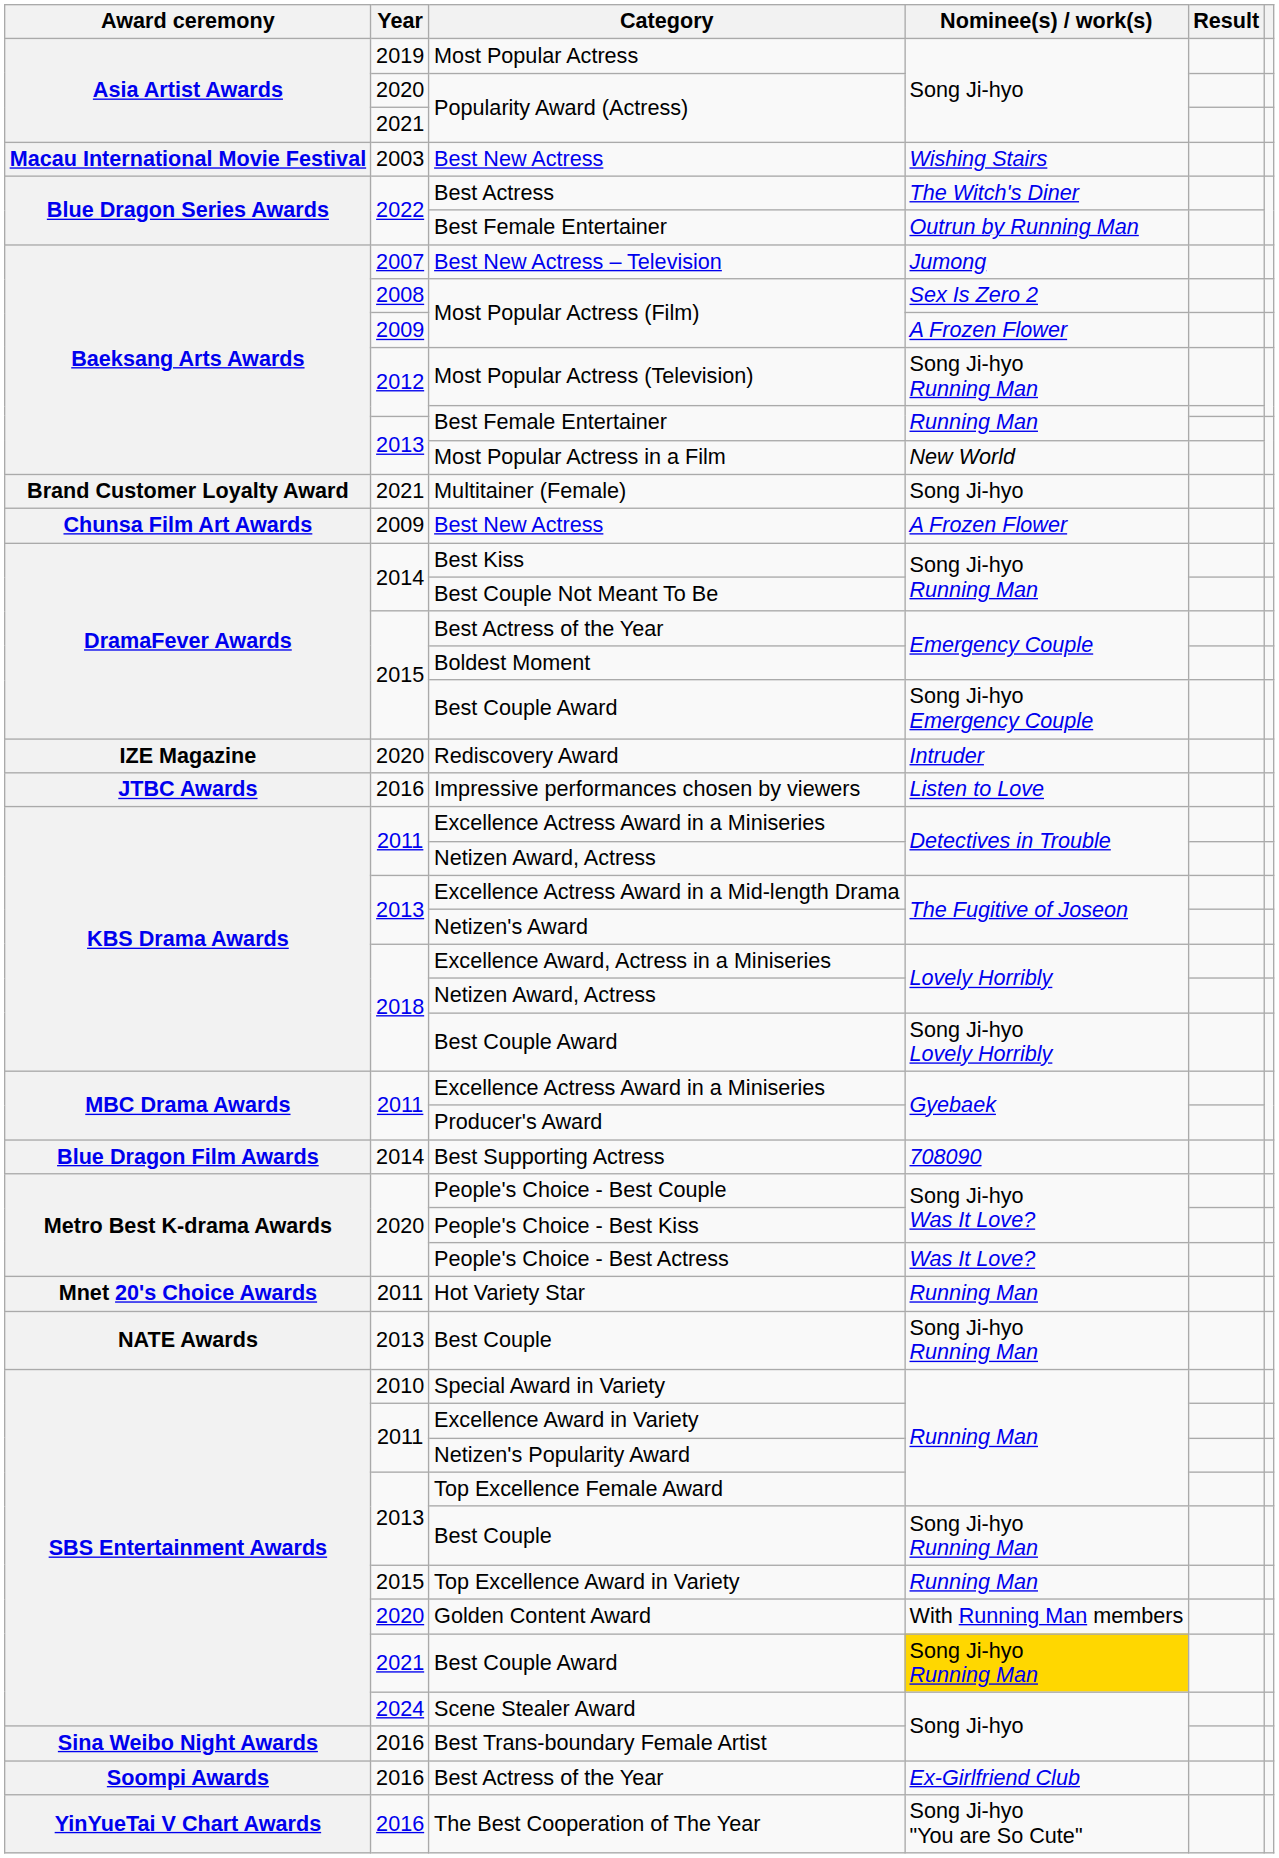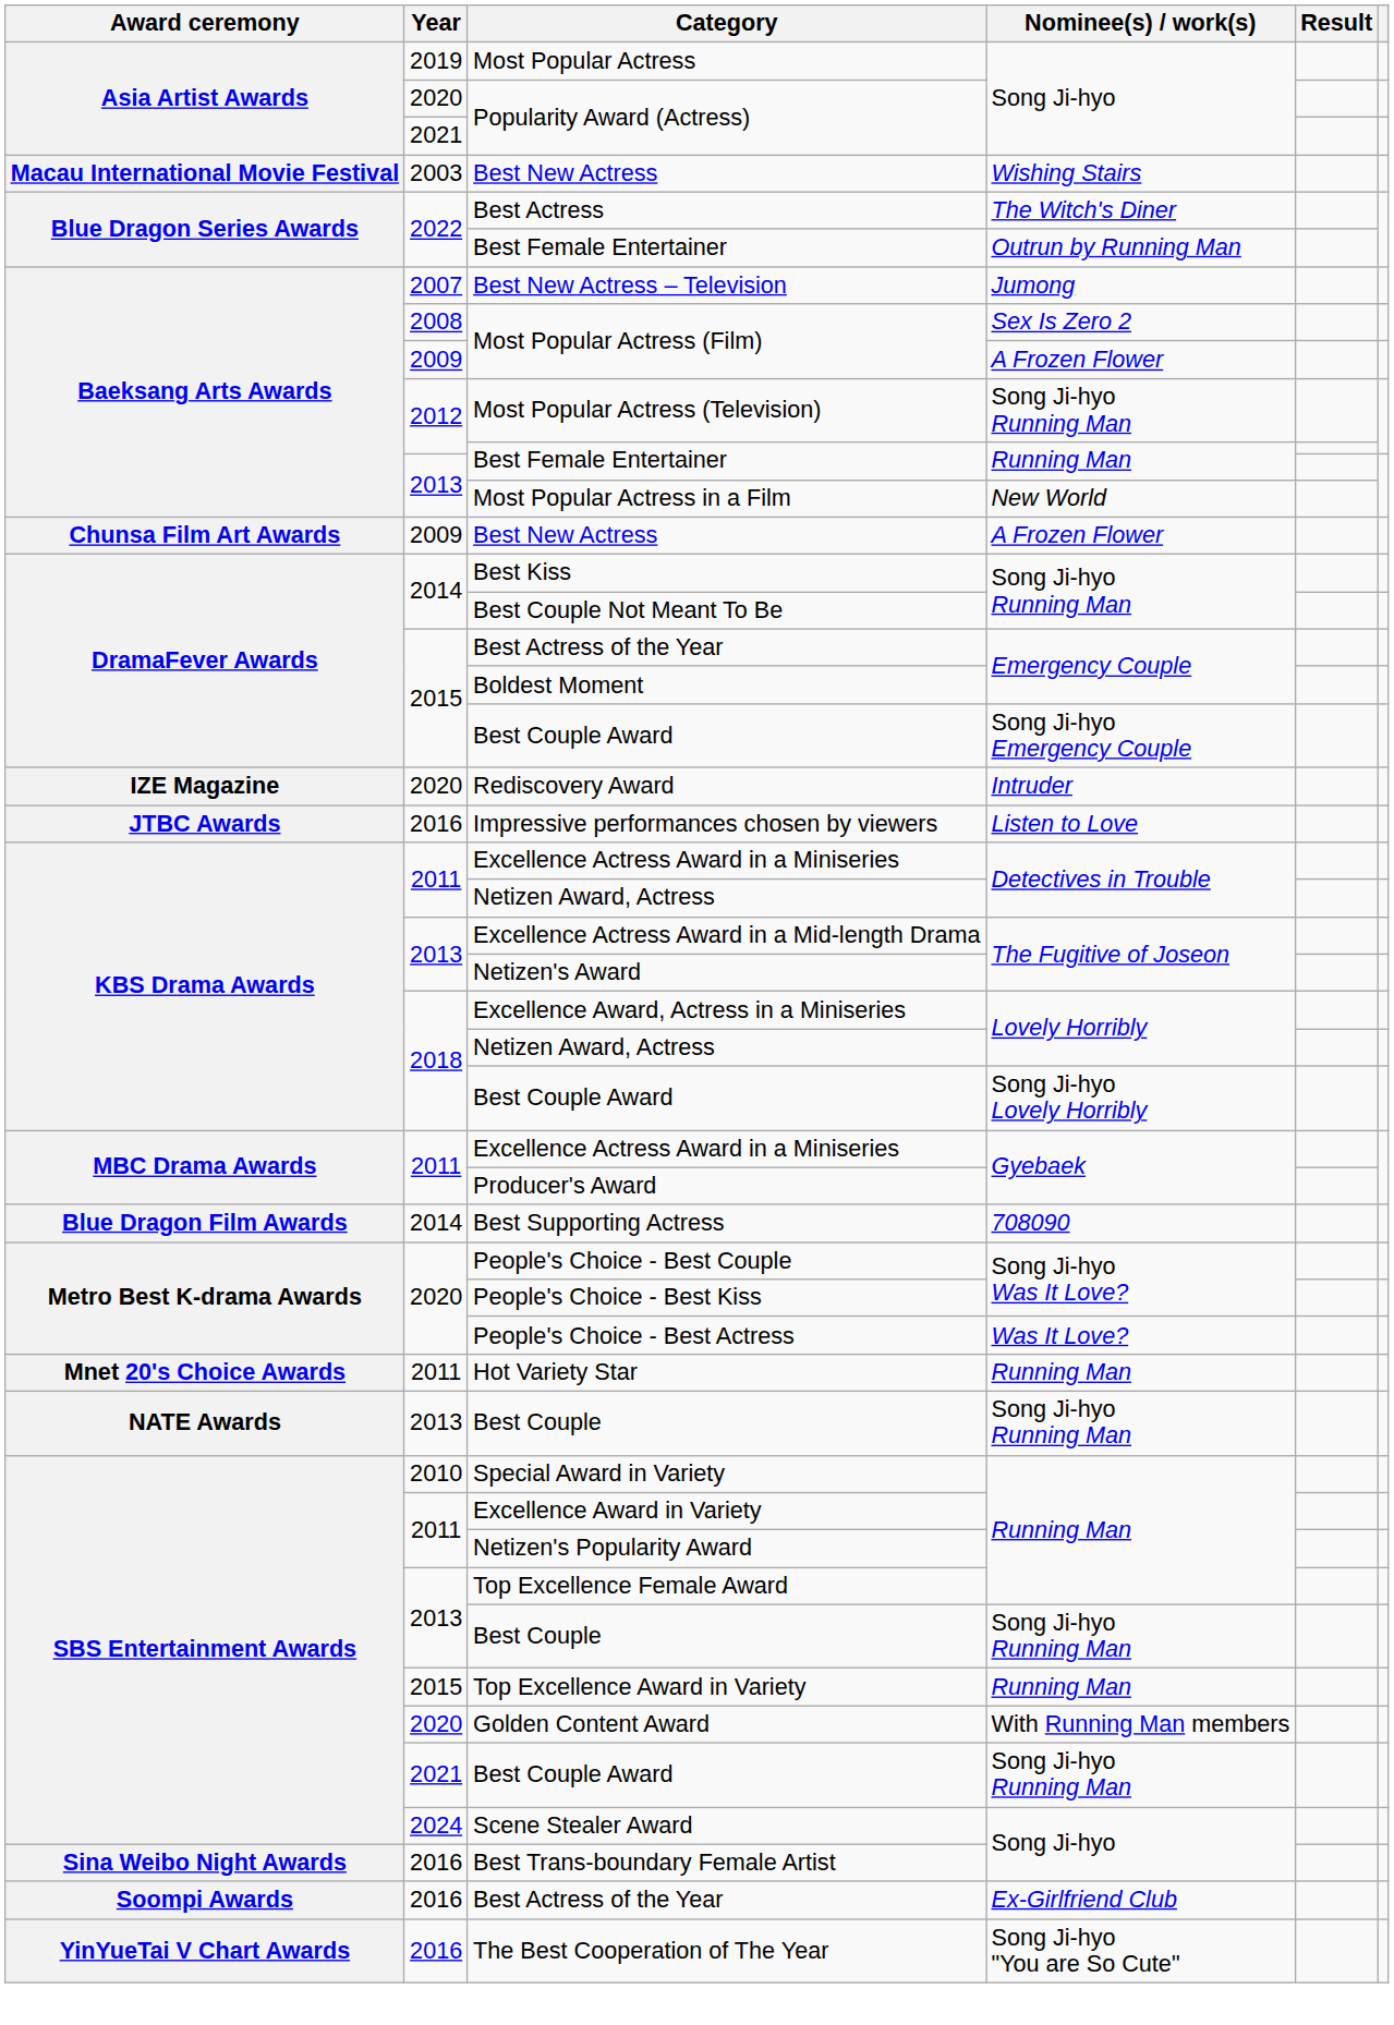- row: Brand Customer Loyalty Award | 2021 | Multitainer (Female) | Song Ji-hyo
2021 / Best Couple Award | Nominee(s) / work(s): gold background -> no background
